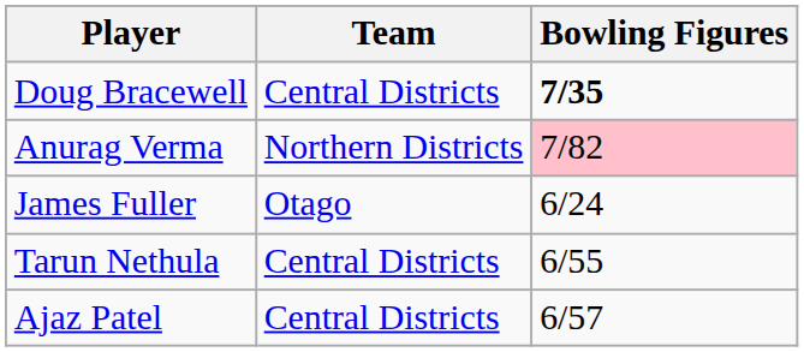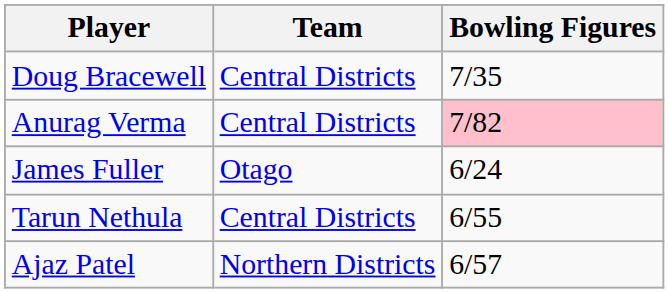Doug Bracewell | Bowling Figures: bold -> normal
Anurag Verma | Team: Northern Districts -> Central Districts
Ajaz Patel | Team: Central Districts -> Northern Districts
